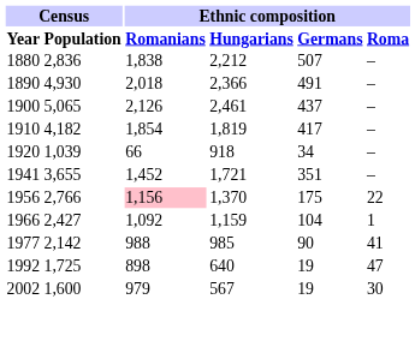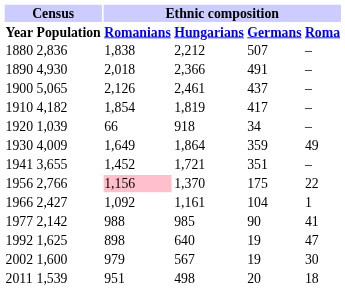+ row: 1930 | 4,009 | 1,649 | 1,864 | 359 | 49
1966 | Ethnic composition / Hungarians: 1,159 -> 1,161
1992 | Census / Population: 1,725 -> 1,625
+ row: 2011 | 1,539 | 951 | 498 | 20 | 18
